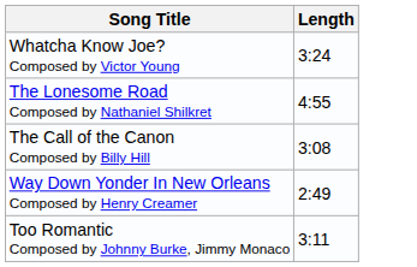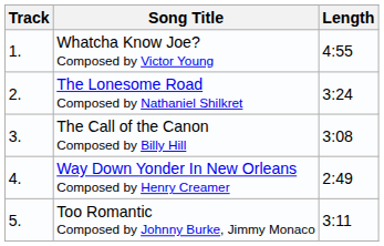+ column: Track | 1. | 2. | 3. | 4. | 5.
Whatcha Know Joe? Composed by Victor Young | Length: 3:24 -> 4:55
The Lonesome Road Composed by Nathaniel Shilkret | Length: 4:55 -> 3:24
